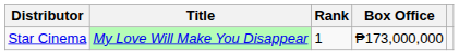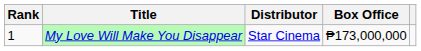columns swapped: Rank <-> Distributor
